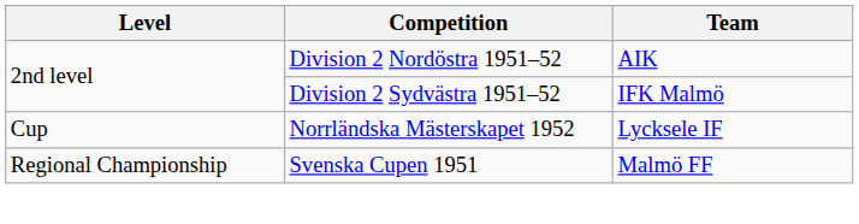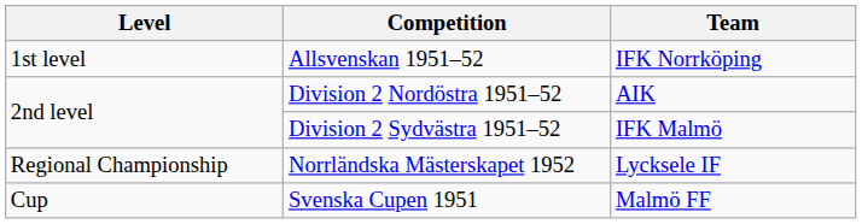+ row: 1st level | Allsvenskan 1951–52 | IFK Norrköping
Norrländska Mästerskapet 1952 | Level: Cup -> Regional Championship
Svenska Cupen 1951 | Level: Regional Championship -> Cup
